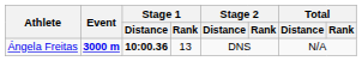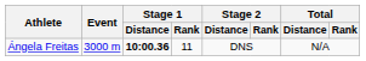Ángela Freitas | Event: bold -> normal
Ángela Freitas | Stage 1 / Rank: 13 -> 11
